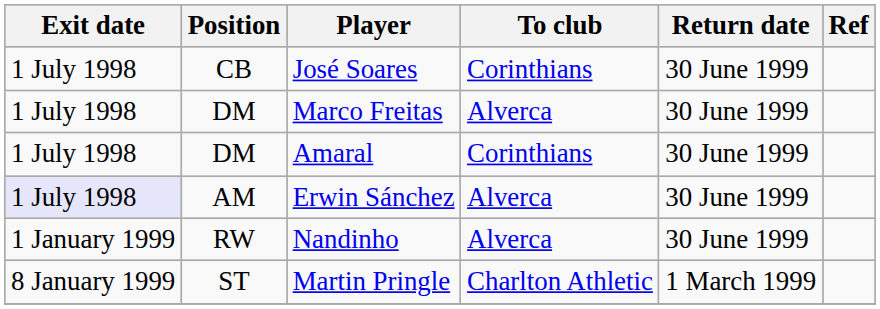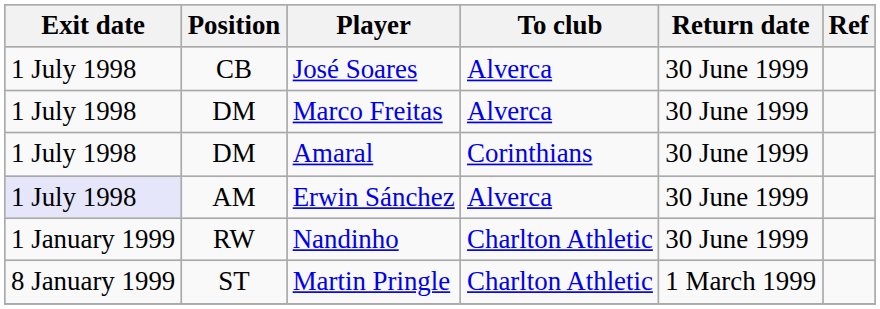José Soares | To club: Corinthians -> Alverca
Nandinho | To club: Alverca -> Charlton Athletic
